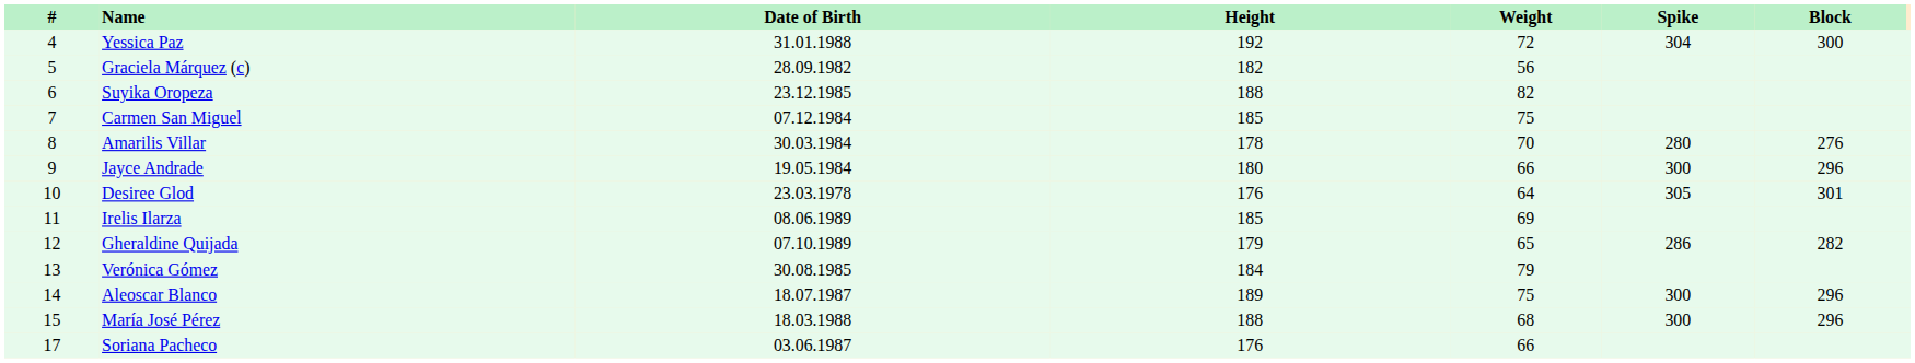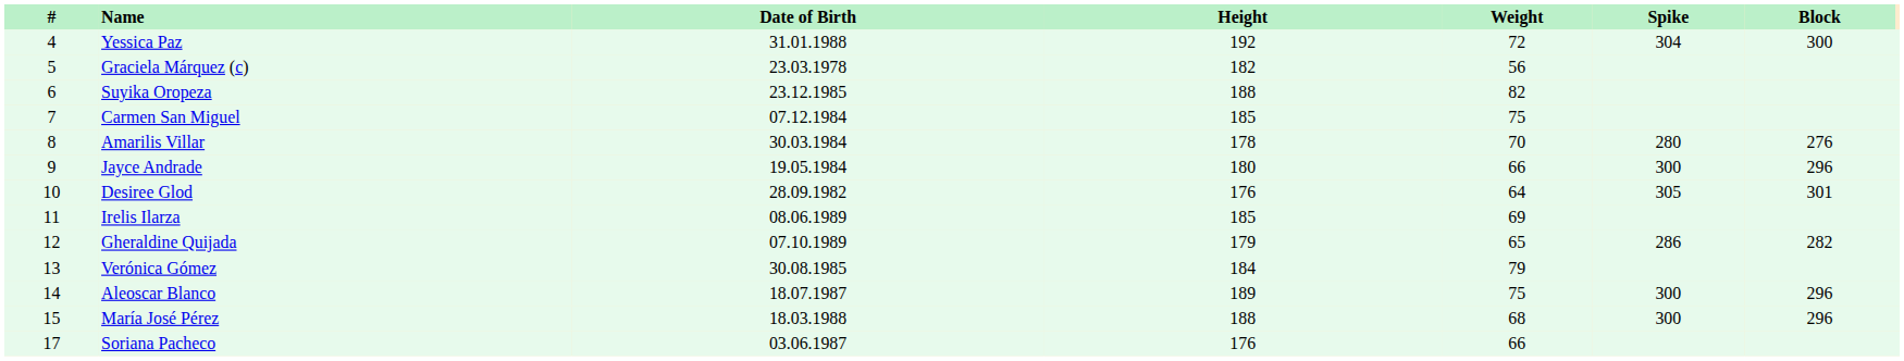Graciela Márquez (c) | Date of Birth: 28.09.1982 -> 23.03.1978
Desiree Glod | Date of Birth: 23.03.1978 -> 28.09.1982
